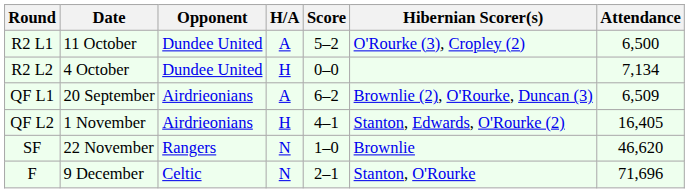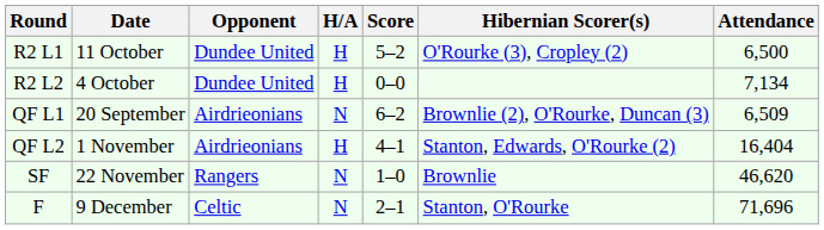R2 L1 | H/A: A -> H
QF L1 | H/A: A -> N
QF L2 | Attendance: 16,405 -> 16,404
